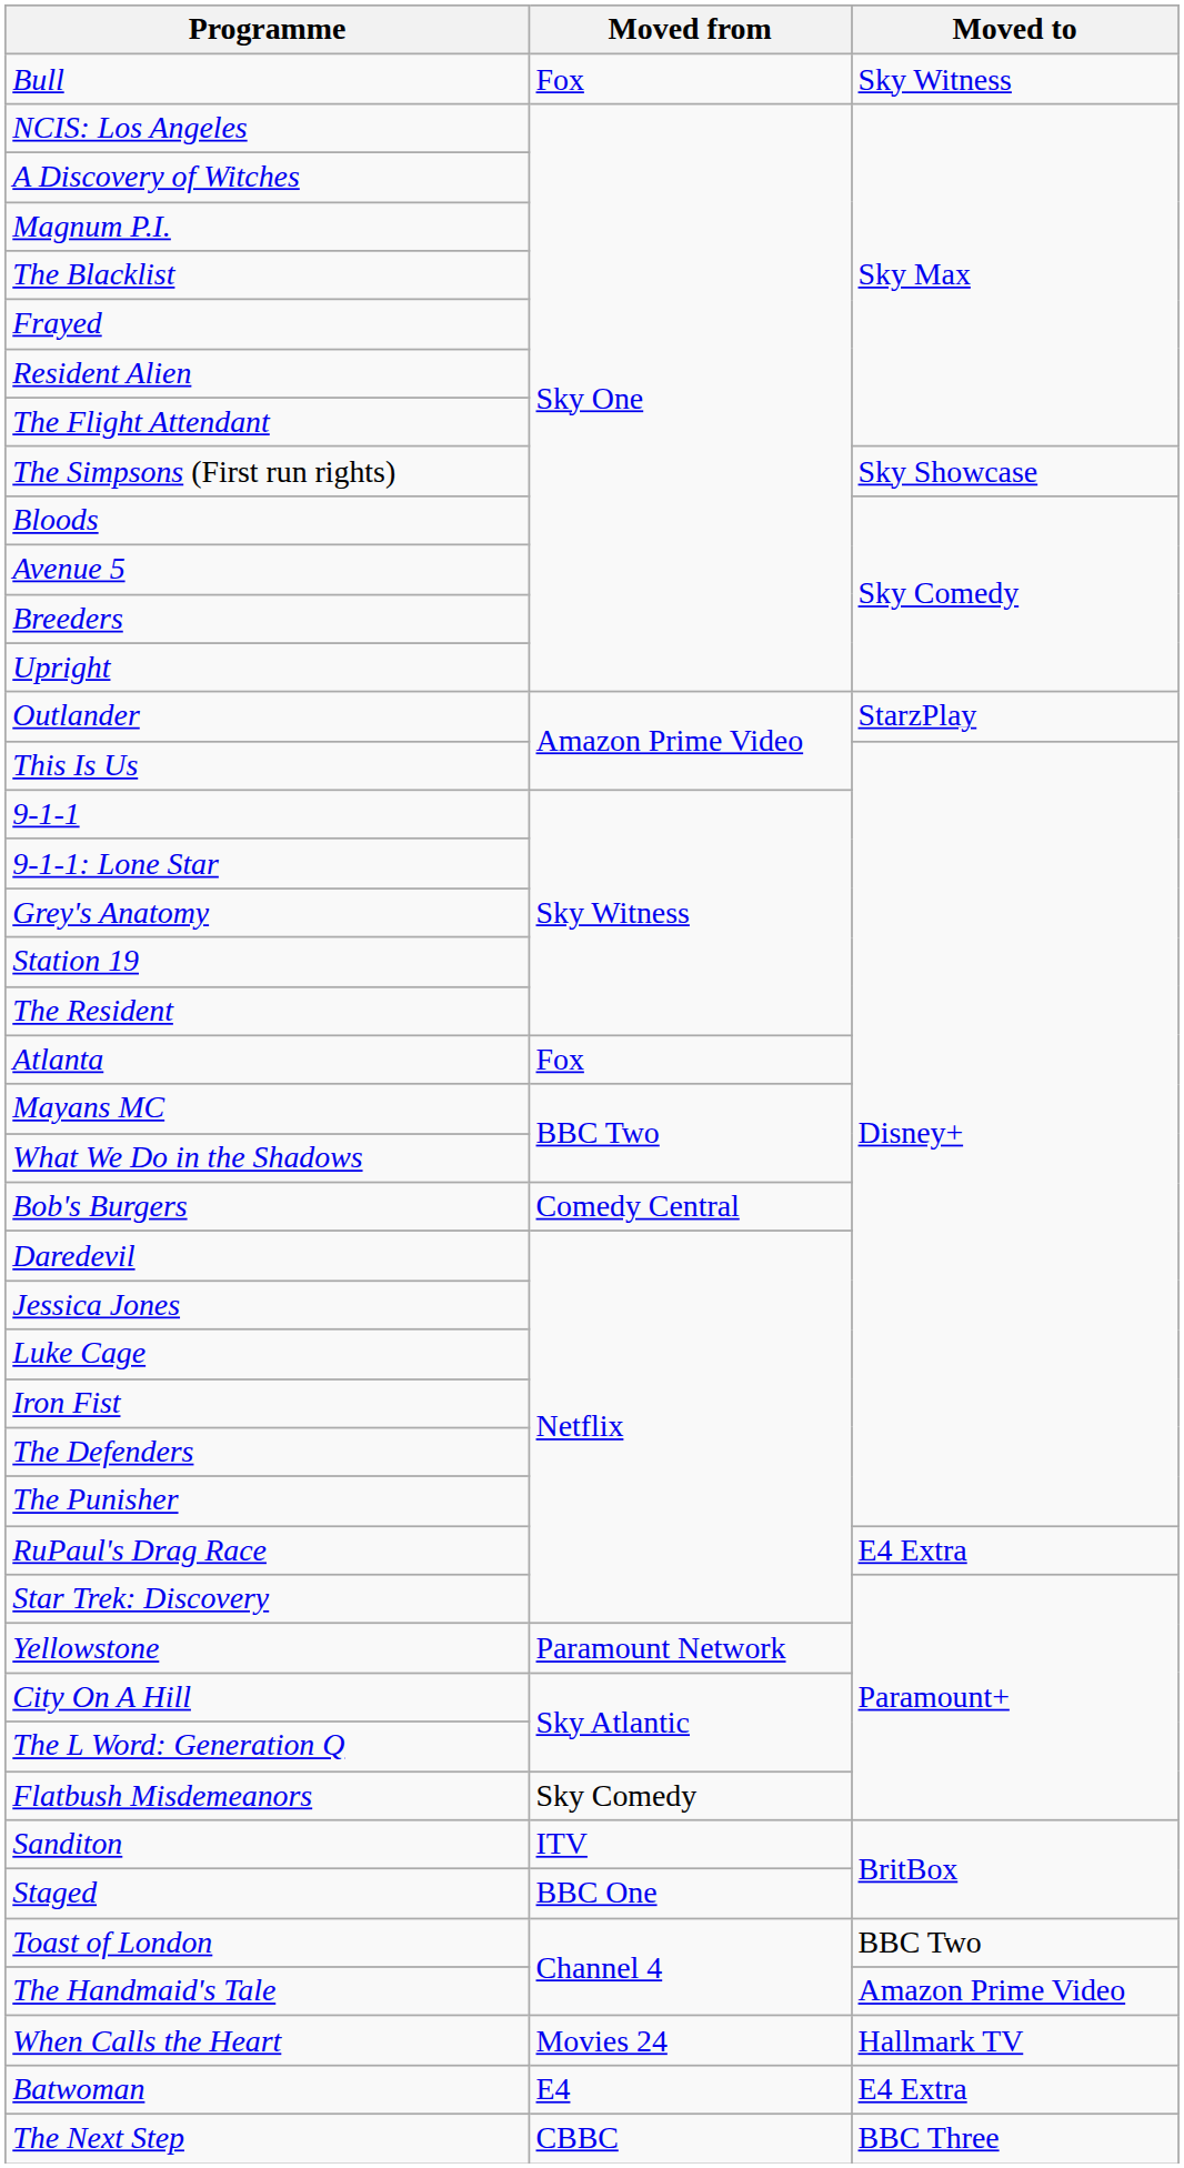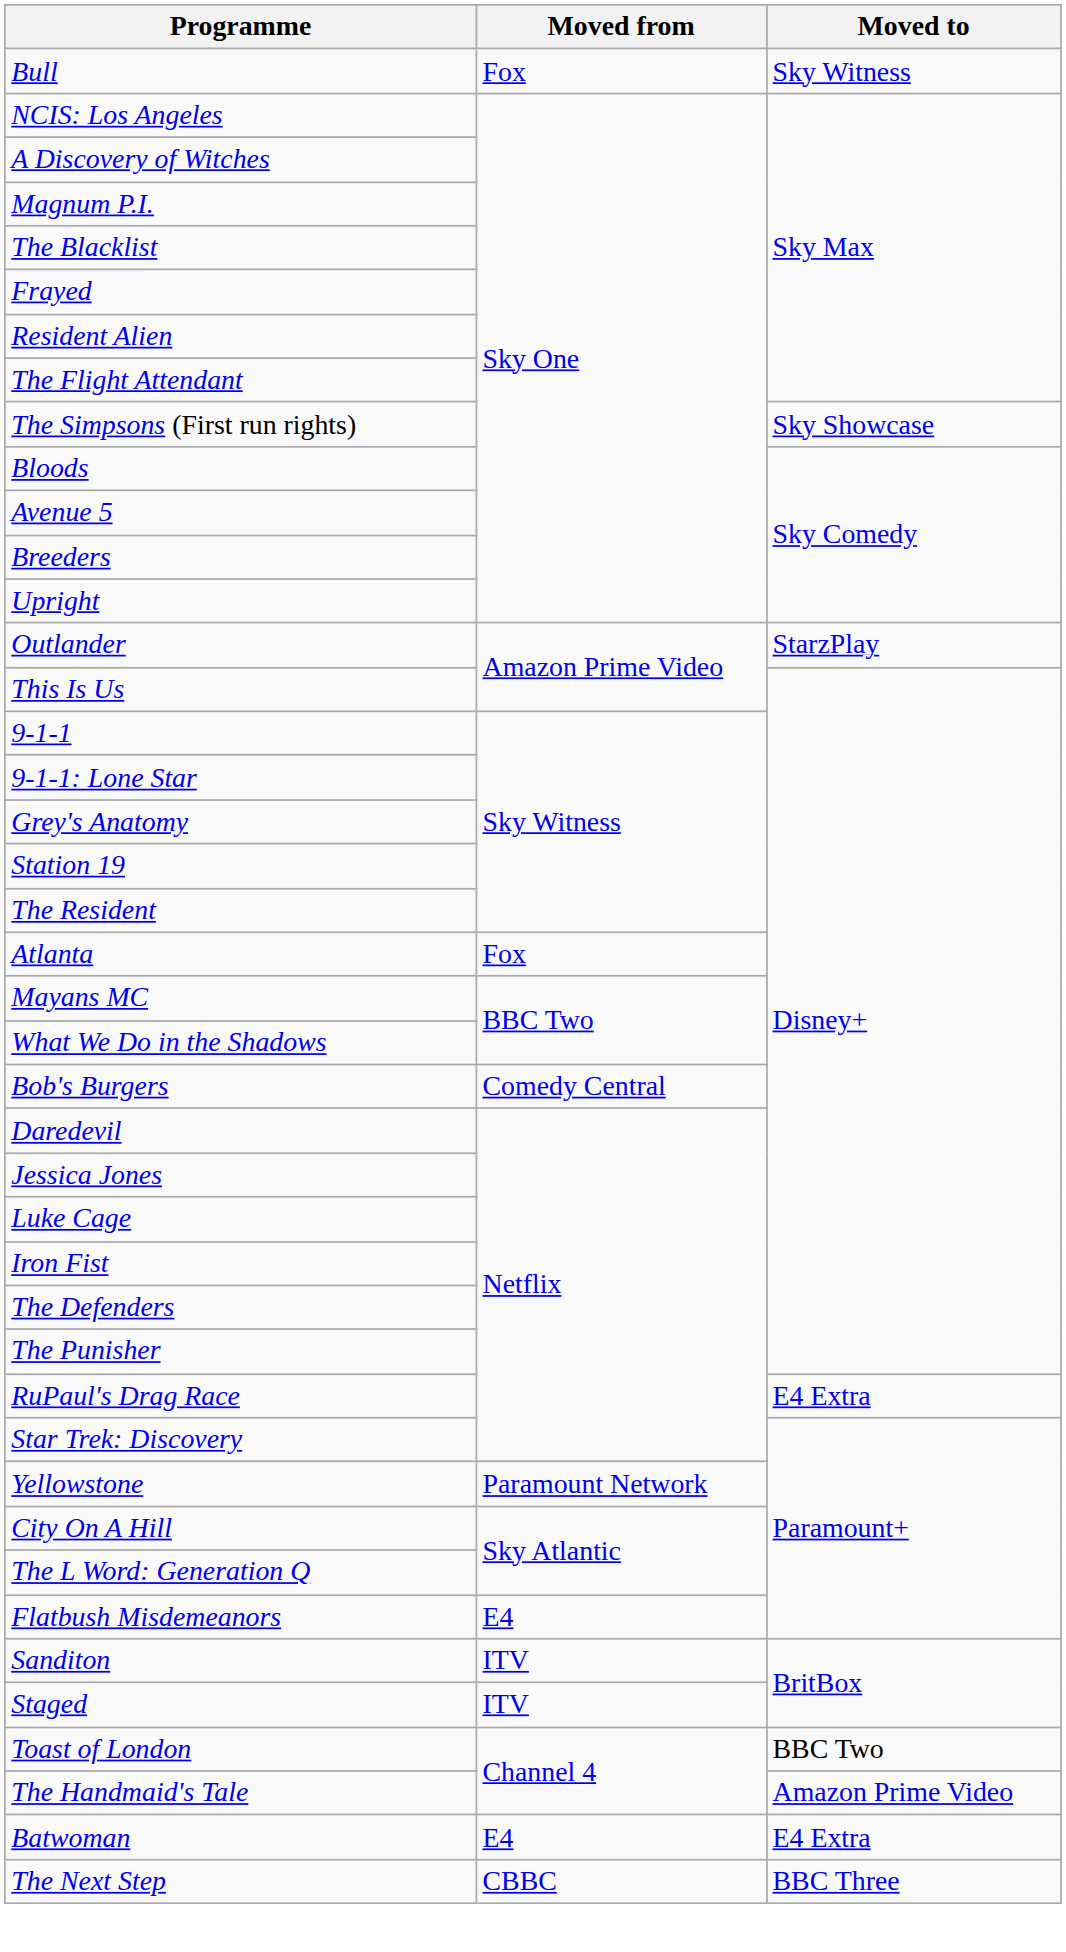Flatbush Misdemeanors | Moved from: Sky Comedy -> E4
Staged | Moved from: BBC One -> ITV
- row: When Calls the Heart | Movies 24 | Hallmark TV
